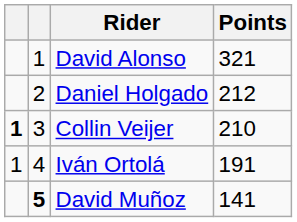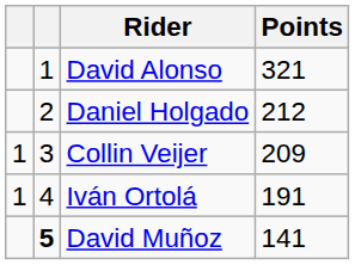Collin Veijer | column 1: bold -> normal
Collin Veijer | Points: 210 -> 209
